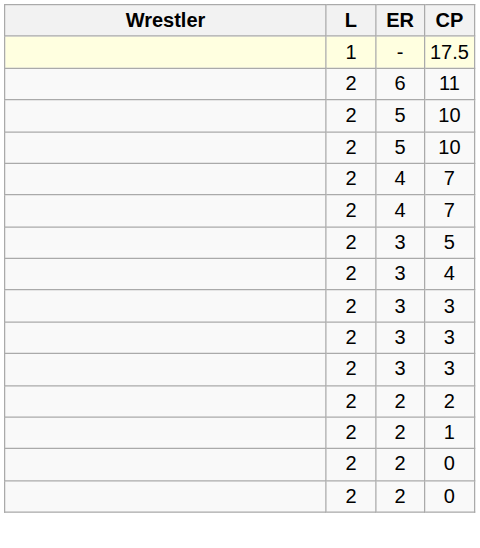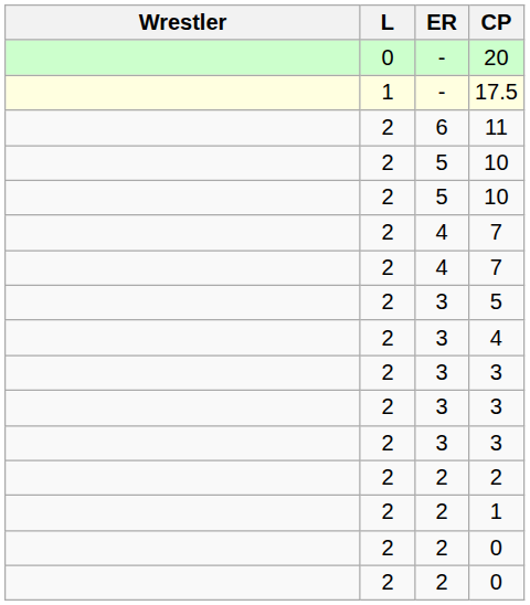+ row: 0 | - | 20
